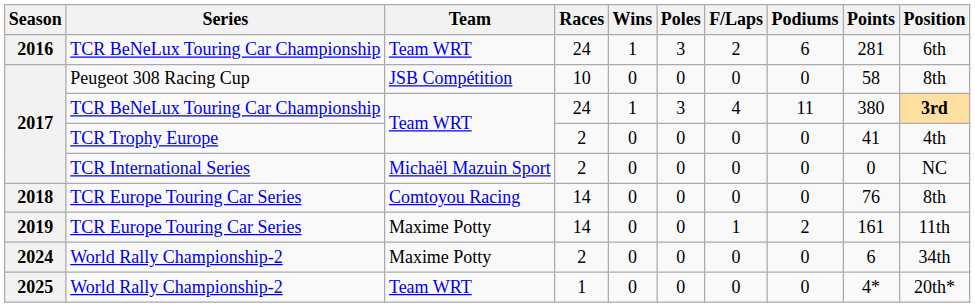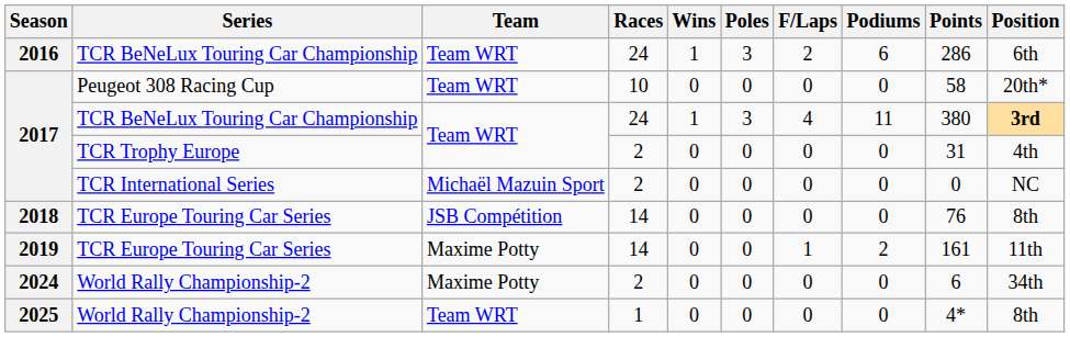2016 | Points: 281 -> 286
2017 / Peugeot 308 Racing Cup | Team: JSB Compétition -> Team WRT
2017 / Peugeot 308 Racing Cup | Position: 8th -> 20th*
2017 / TCR Trophy Europe | Points: 41 -> 31
2018 | Team: Comtoyou Racing -> JSB Compétition
2025 | Position: 20th* -> 8th
